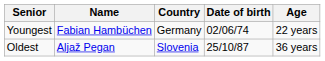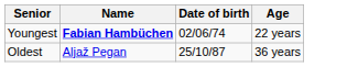- column: Country | Germany | Slovenia
Youngest | Name: normal -> bold
